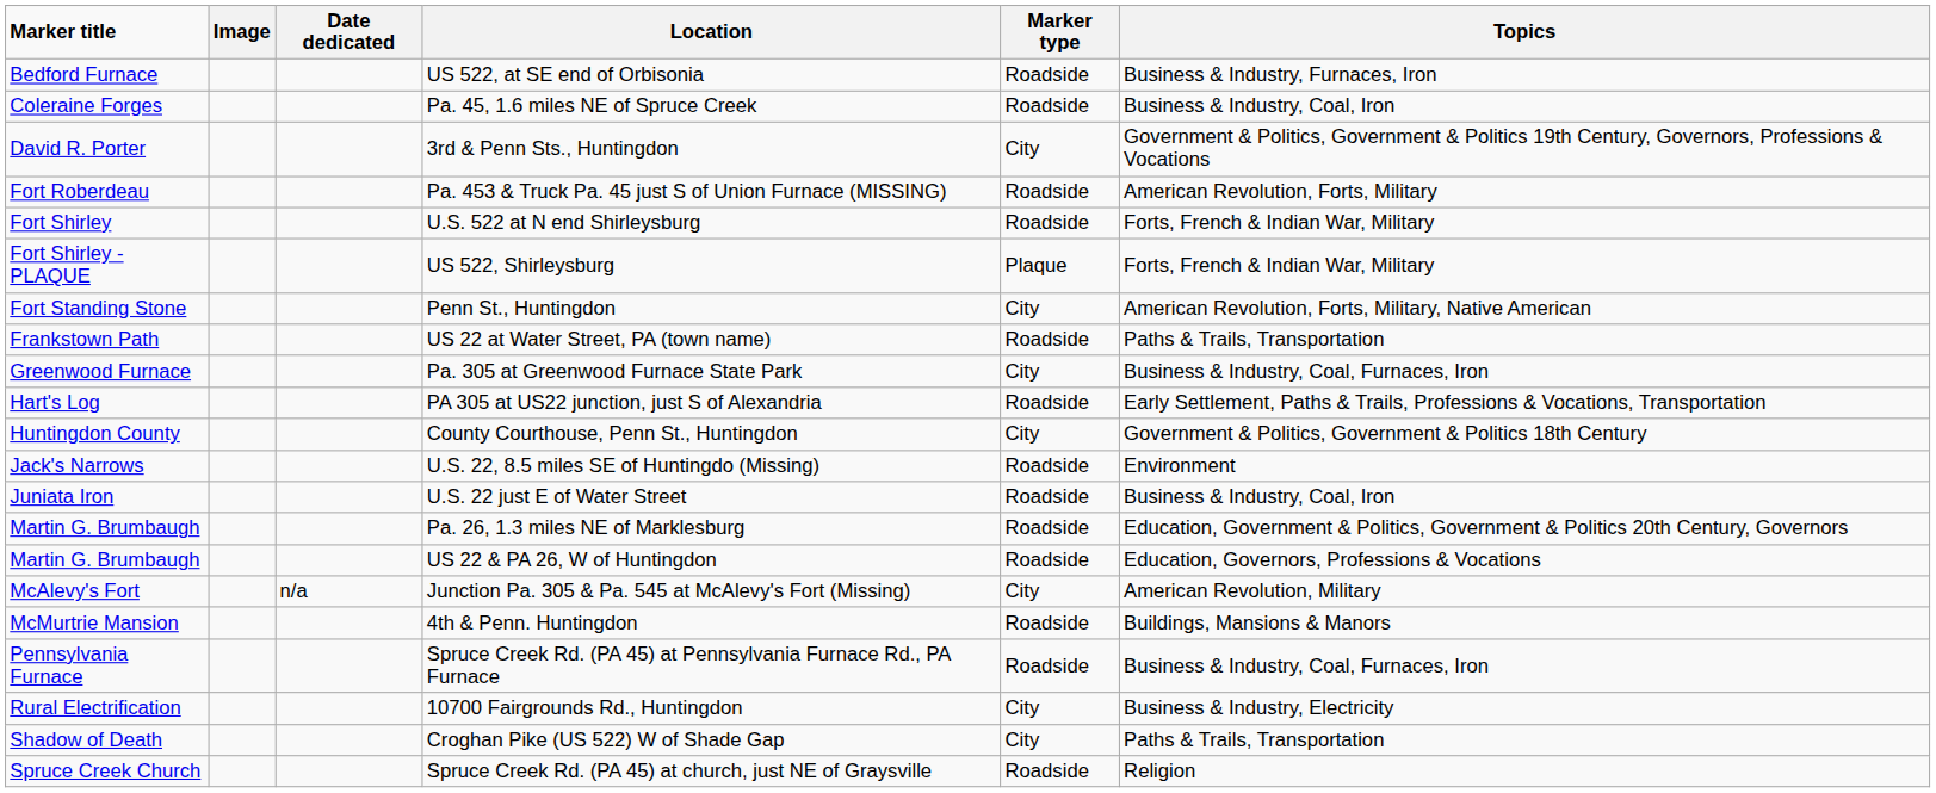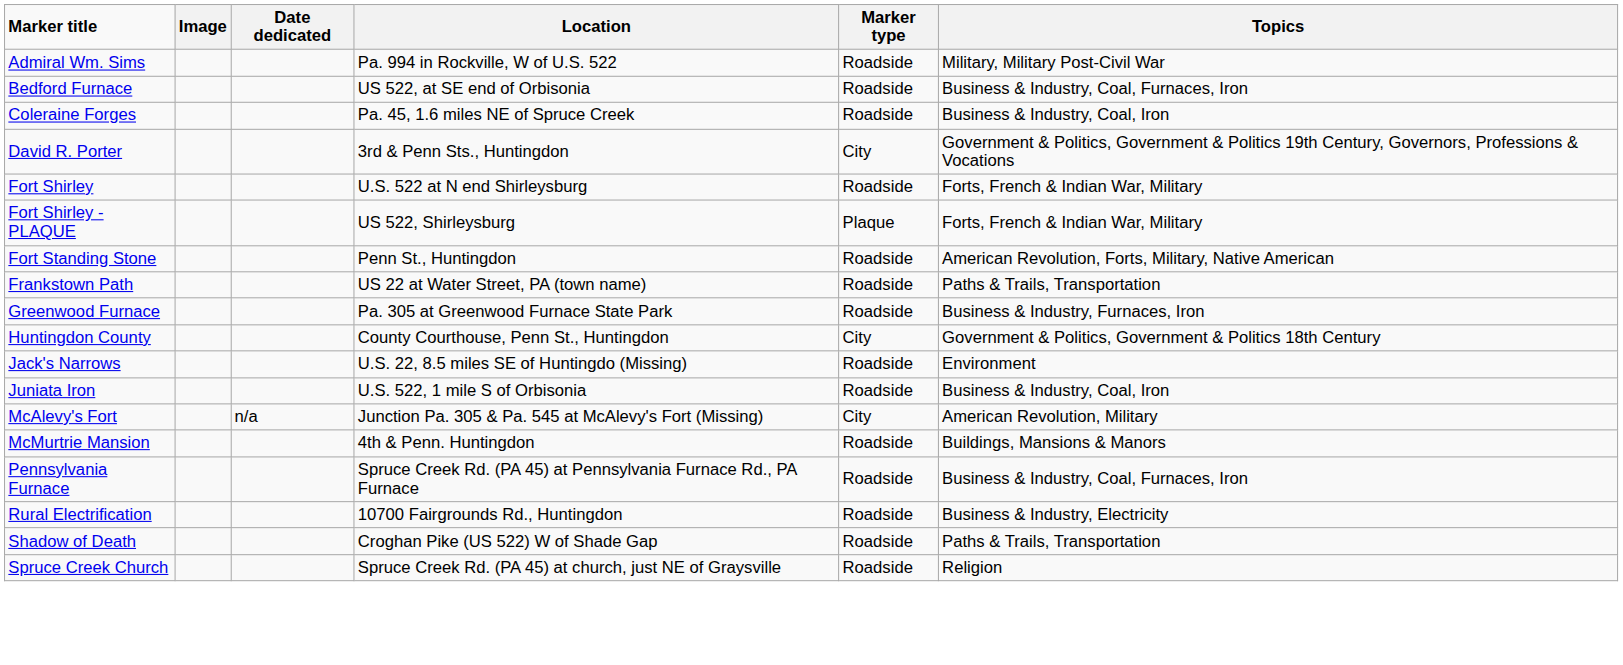+ row: Admiral Wm. Sims | Pa. 994 in Rockville, W of U.S. 522 | Roadside | Military, Military Post-Civil War
US 522, at SE end of Orbisonia | Topics: Business & Industry, Furnaces, Iron -> Business & Industry, Coal, Furnaces, Iron
- row: Fort Roberdeau | Pa. 453 & Truck Pa. 45 just S of Union Furnace (MISSING) | Roadside | American Revolution, Forts, Military
Penn St., Huntingdon | Marker type: City -> Roadside
Pa. 305 at Greenwood Furnace State Park | Marker type: City -> Roadside
Pa. 305 at Greenwood Furnace State Park | Topics: Business & Industry, Coal, Furnaces, Iron -> Business & Industry, Furnaces, Iron
- row: Hart's Log | PA 305 at US22 junction, just S of Alexandria | Roadside | Early Settlement, Paths & Trails, Professions & Vocations, Transportation
+ row: Juniata Iron | U.S. 522, 1 mile S of Orbisonia | Roadside | Business & Industry, Coal, Iron
- row: Juniata Iron | U.S. 22 just E of Water Street | Roadside | Business & Industry, Coal, Iron
- row: Martin G. Brumbaugh | Pa. 26, 1.3 miles NE of Marklesburg | Roadside | Education, Government & Politics, Government & Politics 20th Century, Governors
- row: Martin G. Brumbaugh | US 22 & PA 26, W of Huntingdon | Roadside | Education, Governors, Professions & Vocations
10700 Fairgrounds Rd., Huntingdon | Marker type: City -> Roadside
Croghan Pike (US 522) W of Shade Gap | Marker type: City -> Roadside
